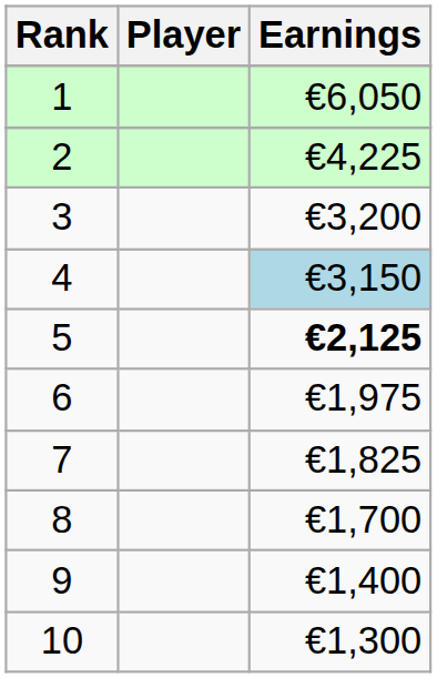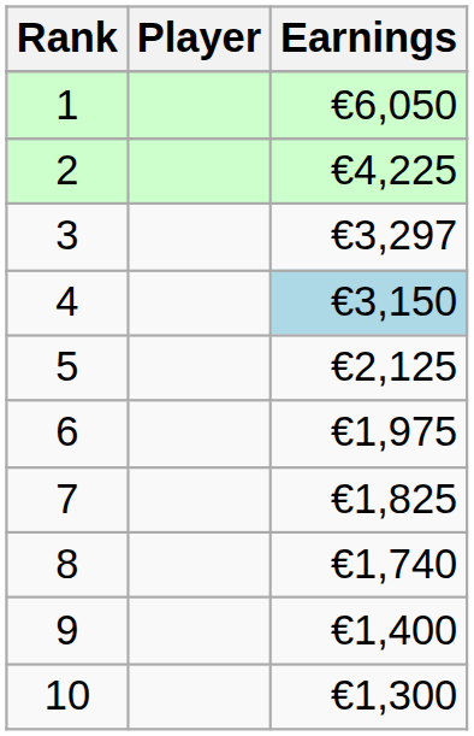3 | Earnings: €3,200 -> €3,297
5 | Earnings: bold -> normal
8 | Earnings: €1,700 -> €1,740
